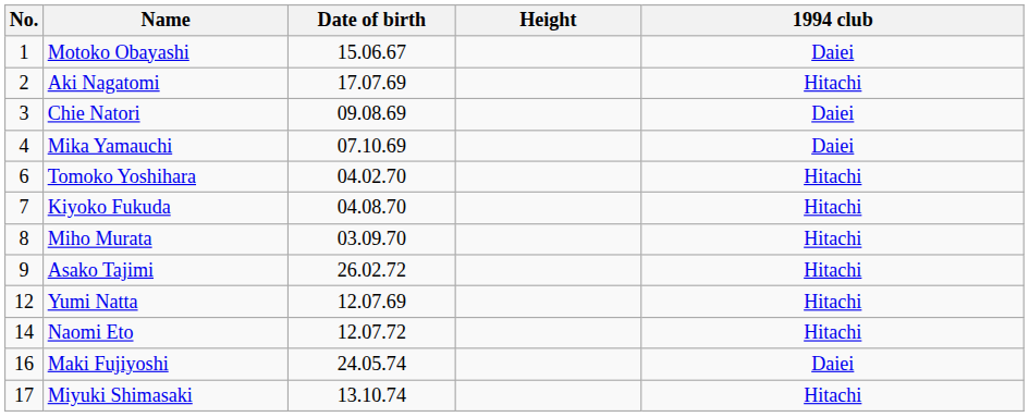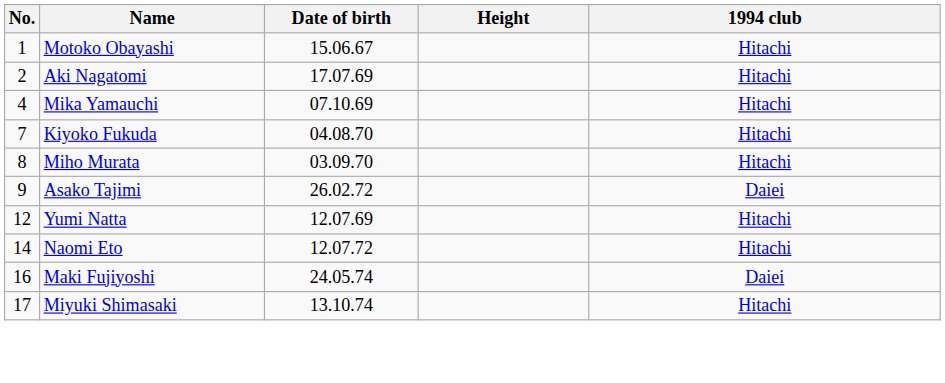Motoko Obayashi | 1994 club: Daiei -> Hitachi
- row: 3 | Chie Natori | 09.08.69 | Daiei
Mika Yamauchi | 1994 club: Daiei -> Hitachi
- row: 6 | Tomoko Yoshihara | 04.02.70 | Hitachi
Asako Tajimi | 1994 club: Hitachi -> Daiei
